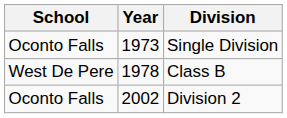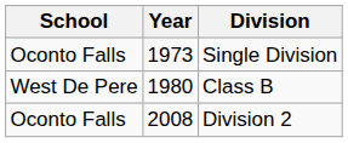Class B | Year: 1978 -> 1980
Division 2 | Year: 2002 -> 2008
